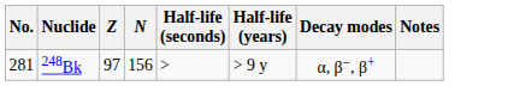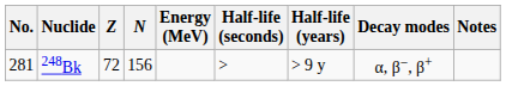+ column: Energy (MeV)
248Bk | Z: 97 -> 72
